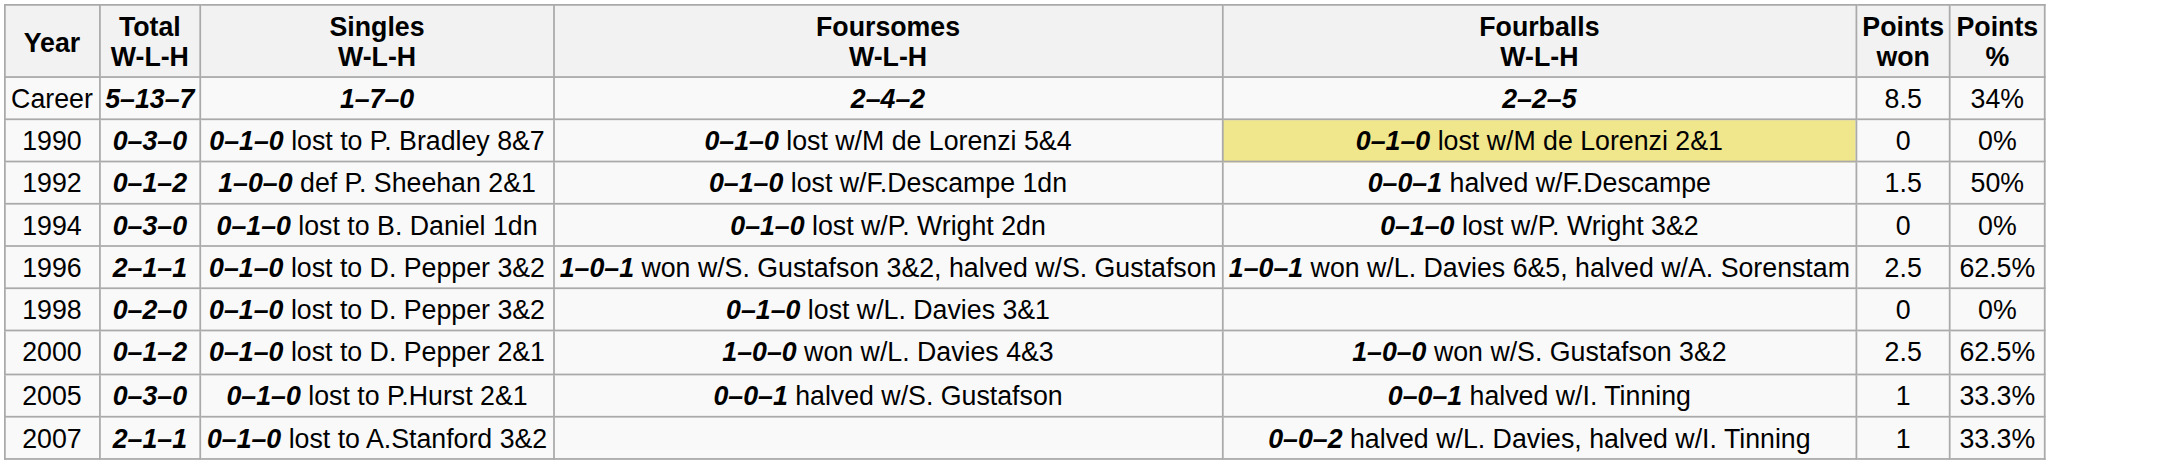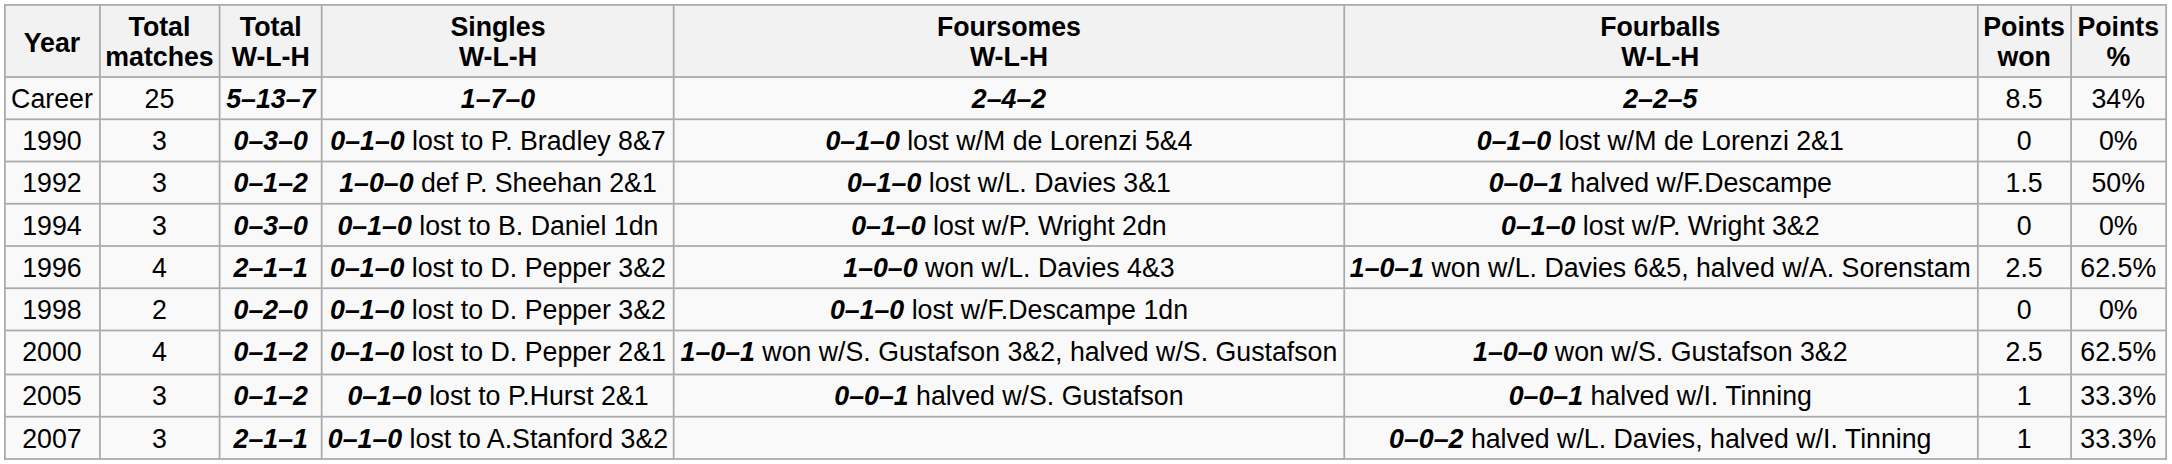+ column: Total matches | 25 | 3 | 3 | 3 | 4 | 2 | 4 | 3 | 3
1990 | Fourballs W-L-H: khaki background -> no background
1992 | Foursomes W-L-H: 0–1–0 lost w/F.Descampe 1dn -> 0–1–0 lost w/L. Davies 3&1
1996 | Foursomes W-L-H: 1–0–1 won w/S. Gustafson 3&2, halved w/S. Gustafson -> 1–0–0 won w/L. Davies 4&3
1998 | Foursomes W-L-H: 0–1–0 lost w/L. Davies 3&1 -> 0–1–0 lost w/F.Descampe 1dn
2000 | Foursomes W-L-H: 1–0–0 won w/L. Davies 4&3 -> 1–0–1 won w/S. Gustafson 3&2, halved w/S. Gustafson
2005 | Total W-L-H: 0–3–0 -> 0–1–2
